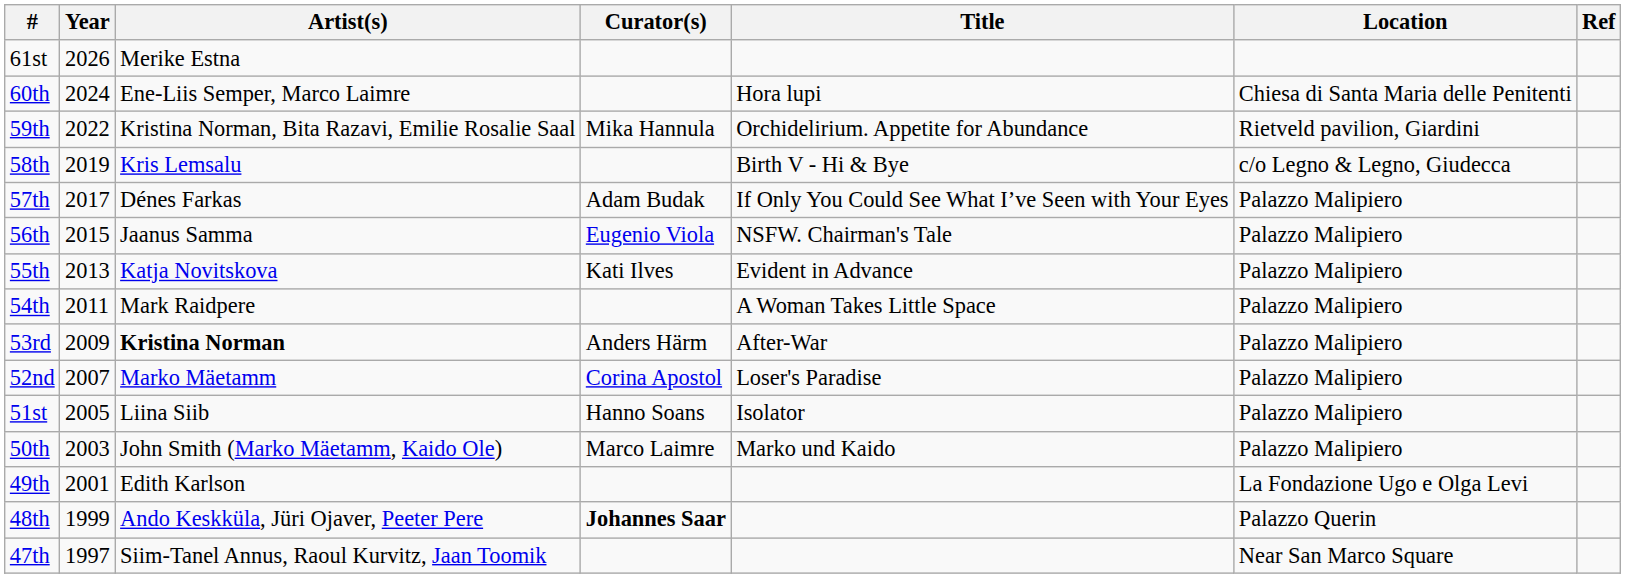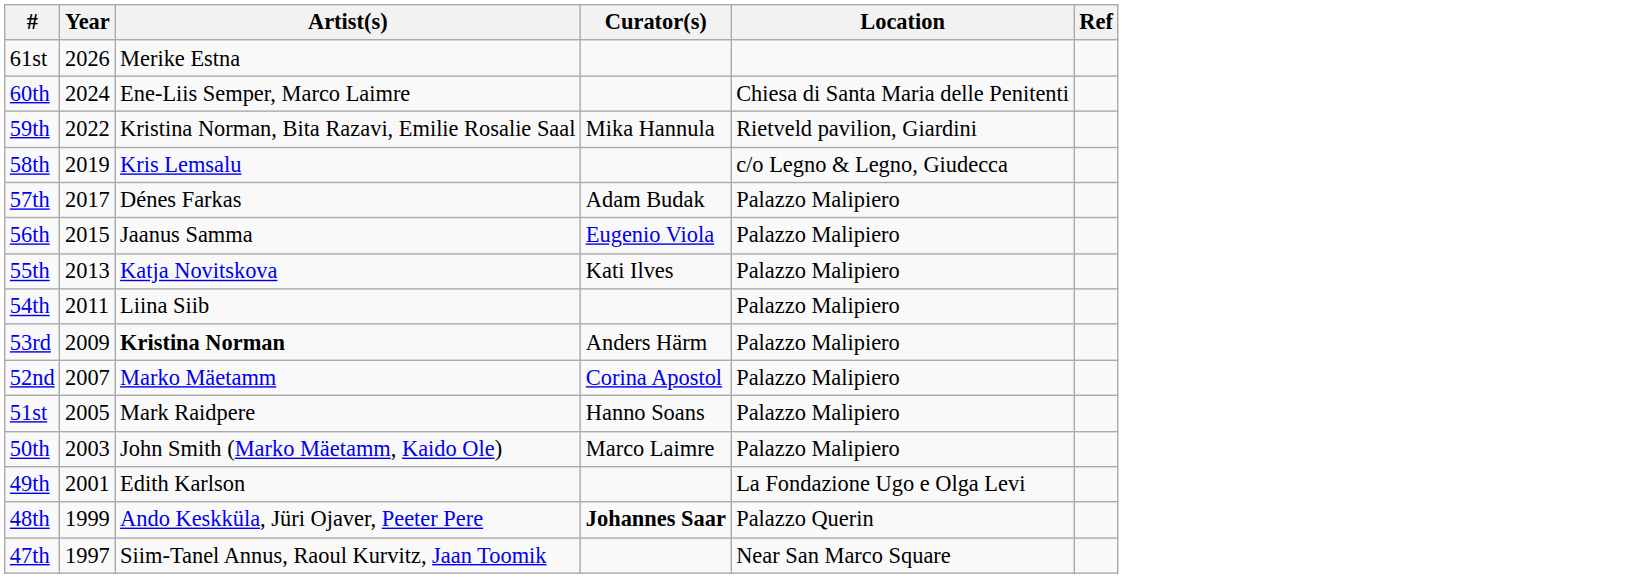- column: Title | Hora lupi | Orchidelirium. Appetite for Abundance | Birth V - Hi & Bye | If Only You Could See What I’ve Seen with Your Eyes | NSFW. Chairman's Tale | Evident in Advance | A Woman Takes Little Space | After-War | Loser's Paradise | Isolator | Marko und Kaido
54th | Artist(s): Mark Raidpere -> Liina Siib
51st | Artist(s): Liina Siib -> Mark Raidpere
